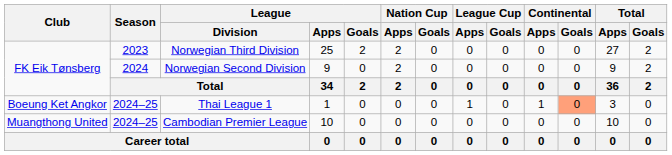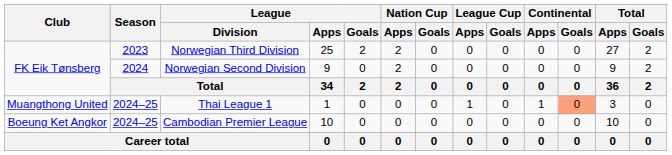Thai League 1 | Club: Boeung Ket Angkor -> Muangthong United
Cambodian Premier League | Club: Muangthong United -> Boeung Ket Angkor
